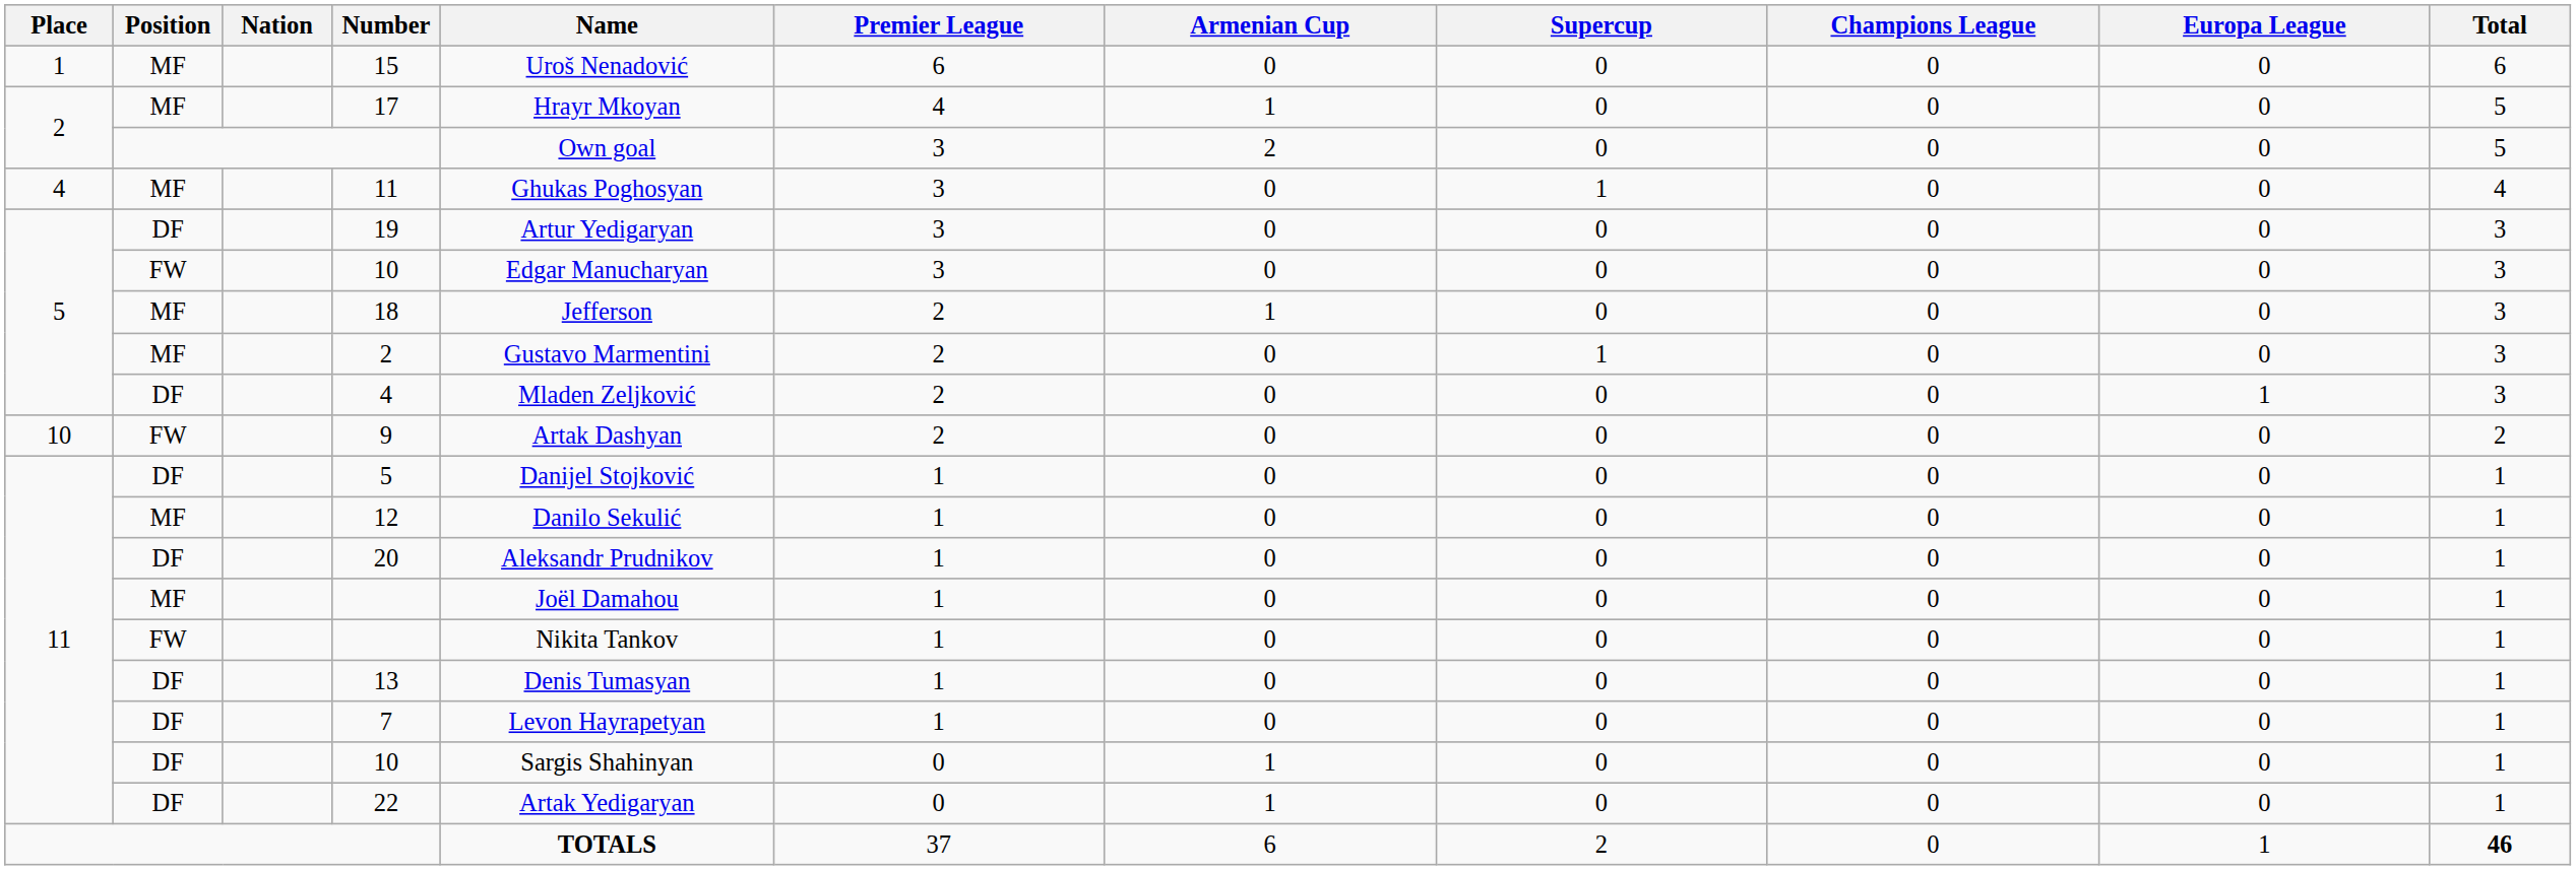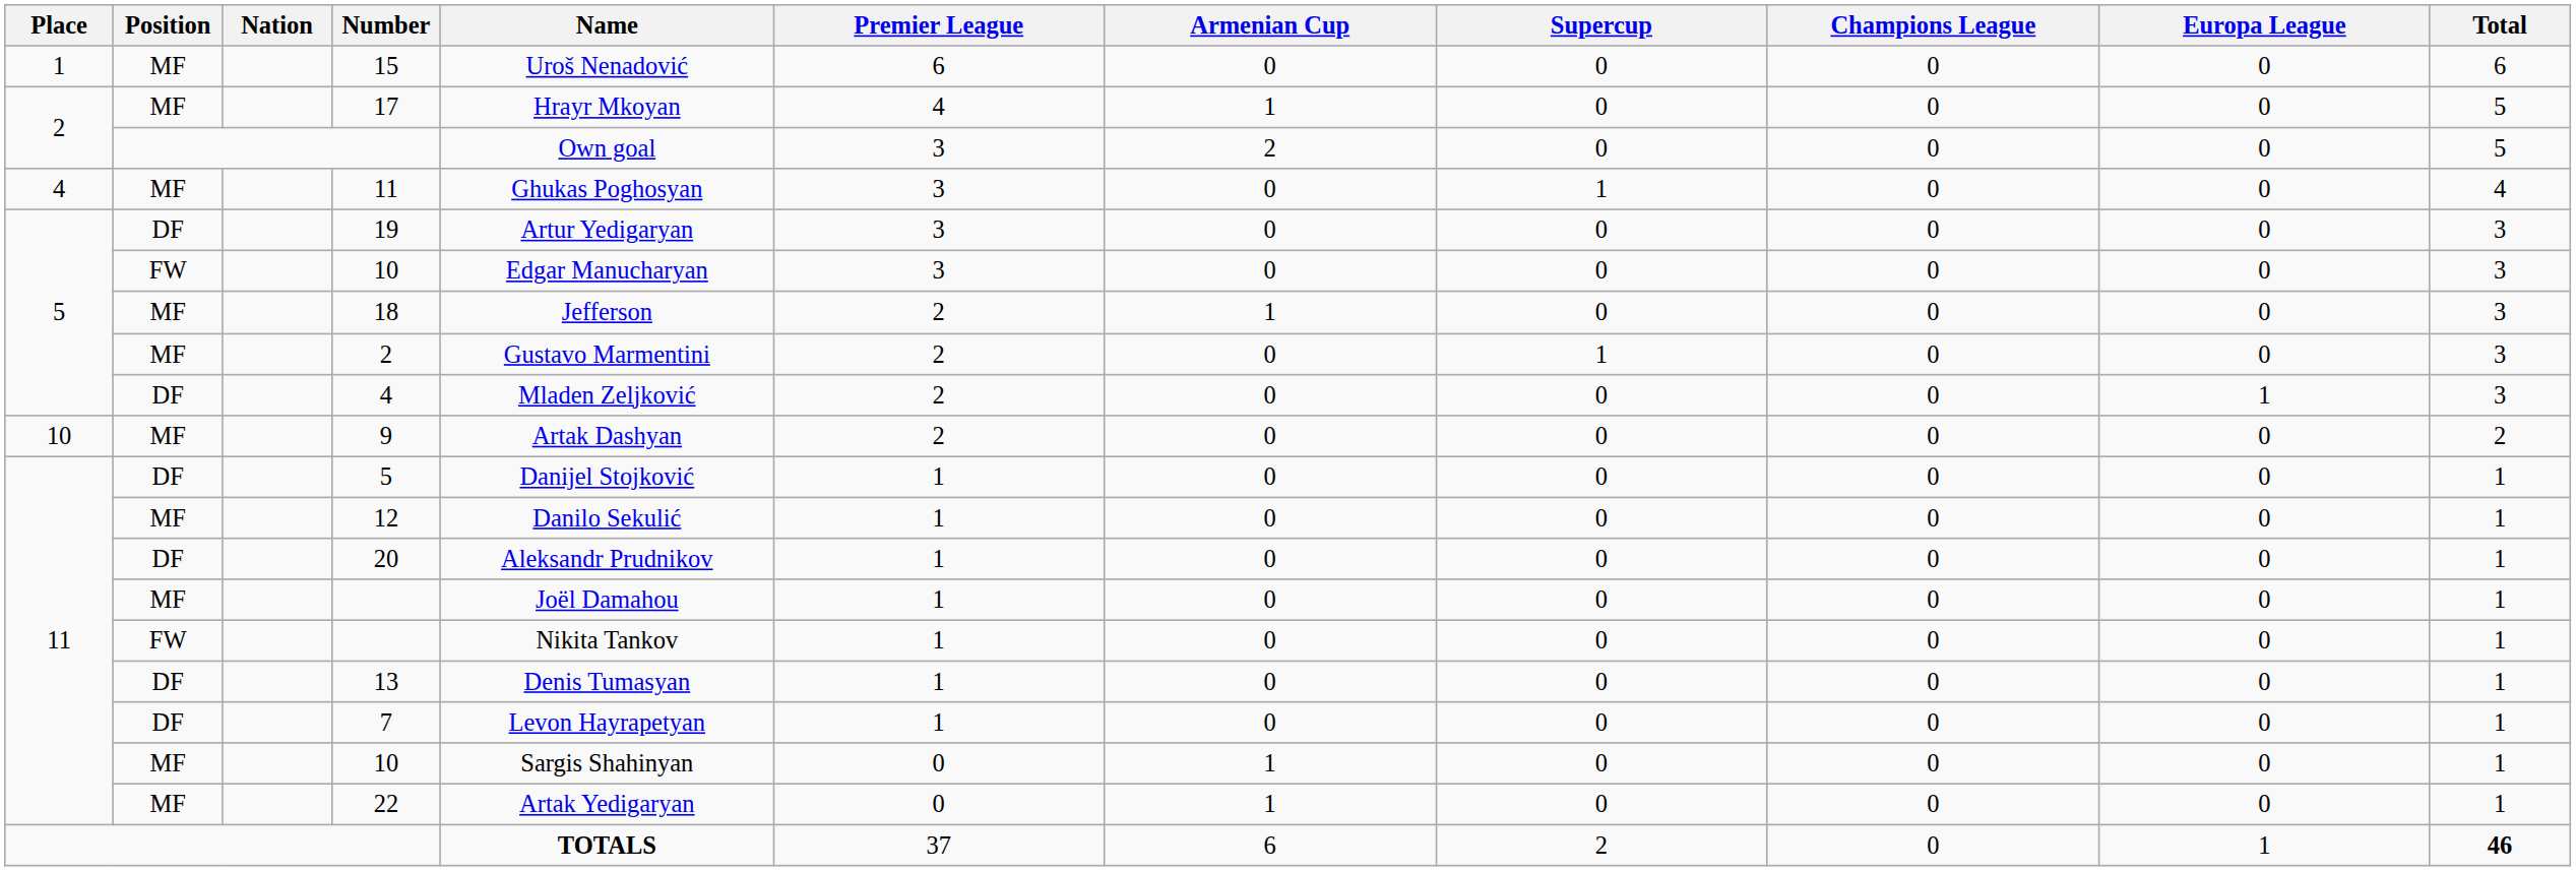9 | Position: FW -> MF
11 / 10 | Position: DF -> MF
22 | Position: DF -> MF
